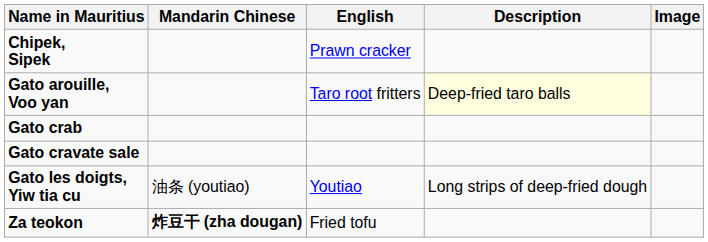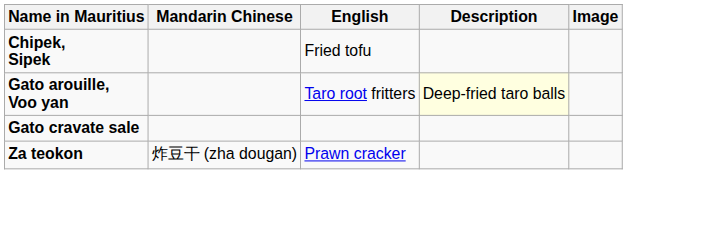Chipek, Sipek | English: Prawn cracker -> Fried tofu
- row: Gato crab
- row: Gato les doigts, Yiw tia cu | 油条 (youtiao) | Youtiao | Long strips of deep-fried dough
Za teokon | Mandarin Chinese: bold -> normal
Za teokon | English: Fried tofu -> Prawn cracker
